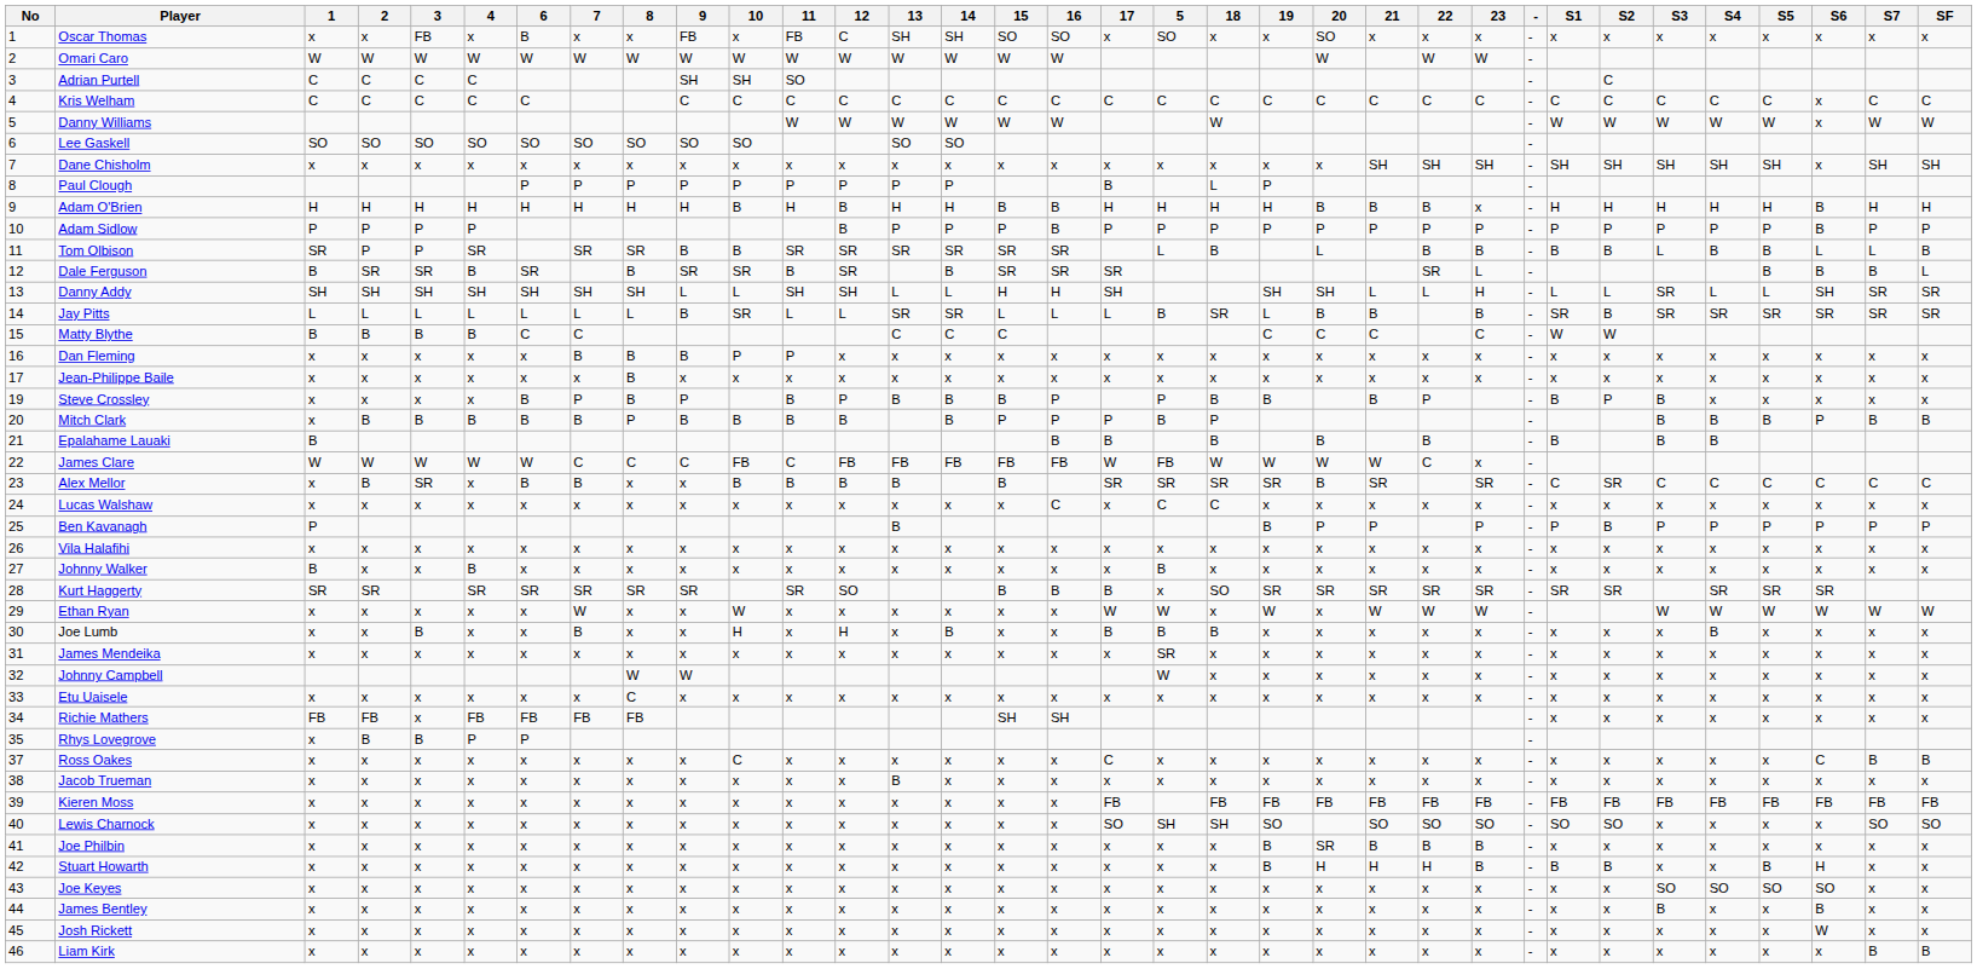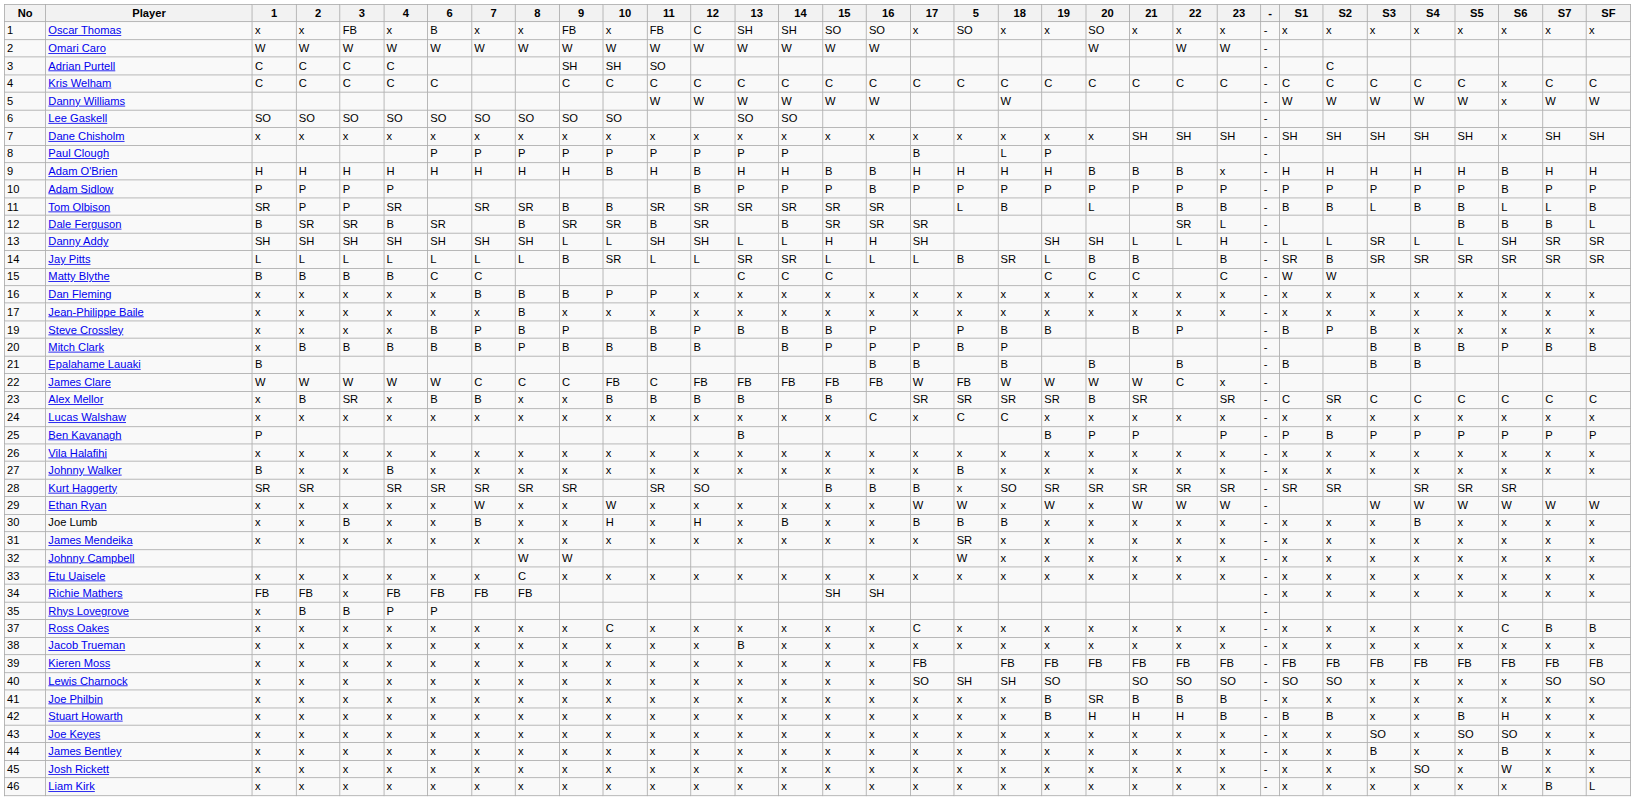Joe Keyes | S4: SO -> x
Josh Rickett | S4: x -> SO
Liam Kirk | SF: B -> L
